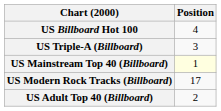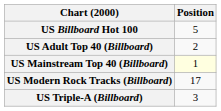US Billboard Hot 100 | Position: 4 -> 5
rows swapped: US Adult Top 40 (Billboard) <-> US Triple-A (Billboard)
